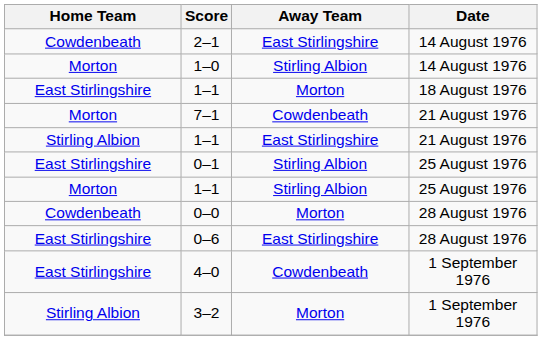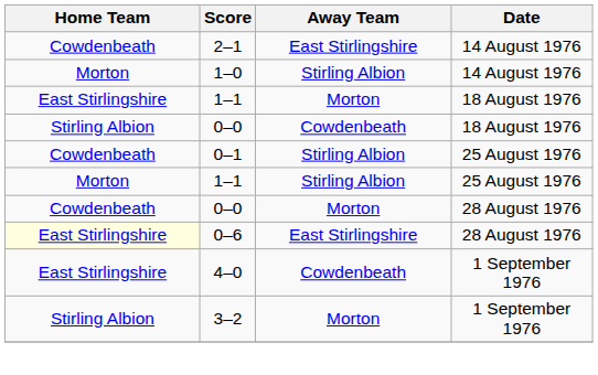+ row: Stirling Albion | 0–0 | Cowdenbeath | 18 August 1976
- row: Morton | 7–1 | Cowdenbeath | 21 August 1976
- row: Stirling Albion | 1–1 | East Stirlingshire | 21 August 1976
0–1 | Home Team: East Stirlingshire -> Cowdenbeath
0–6 | Home Team: no background -> lightyellow background
